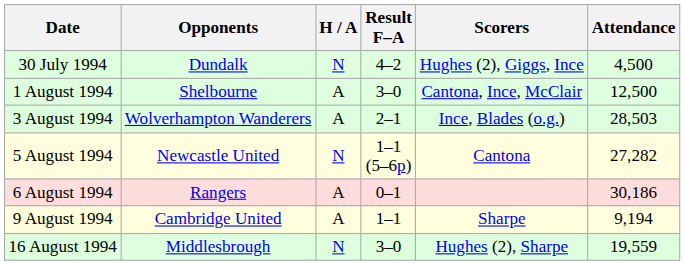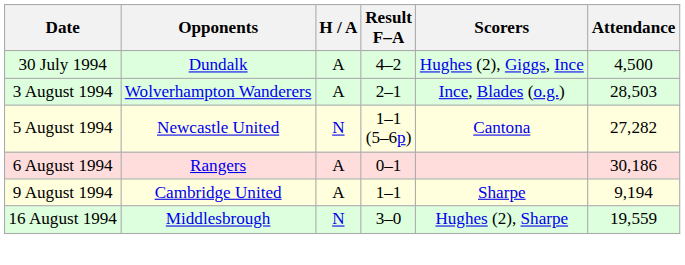30 July 1994 | H / A: N -> A
- row: 1 August 1994 | Shelbourne | A | 3–0 | Cantona, Ince, McClair | 12,500
